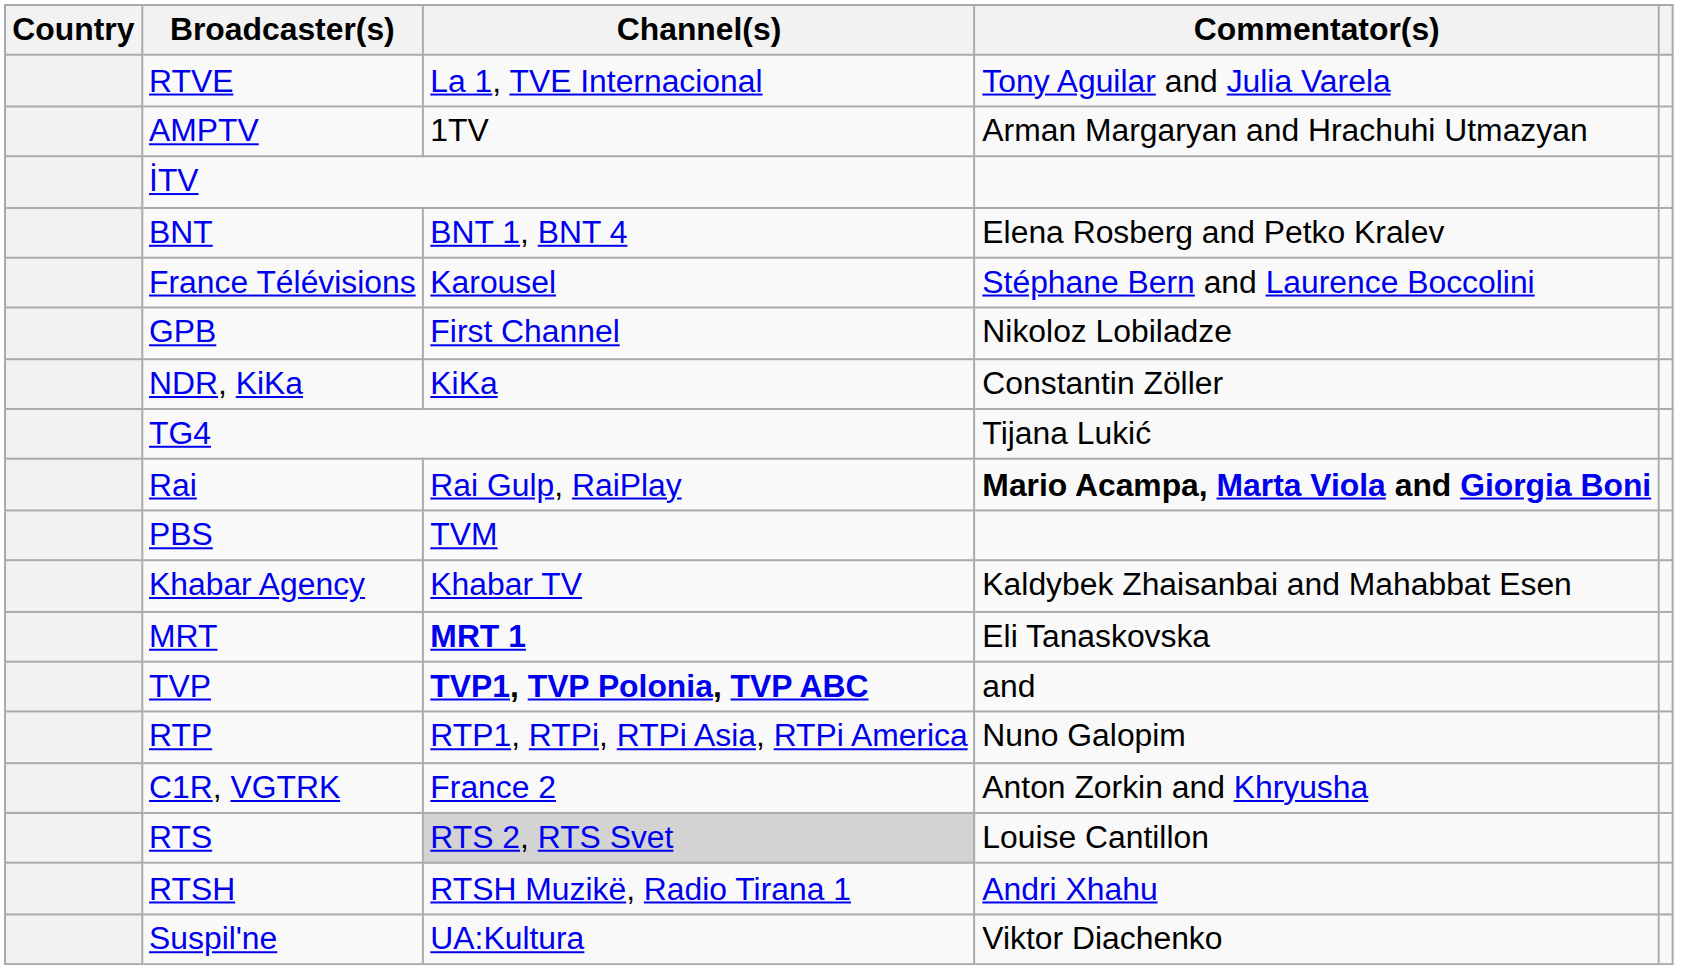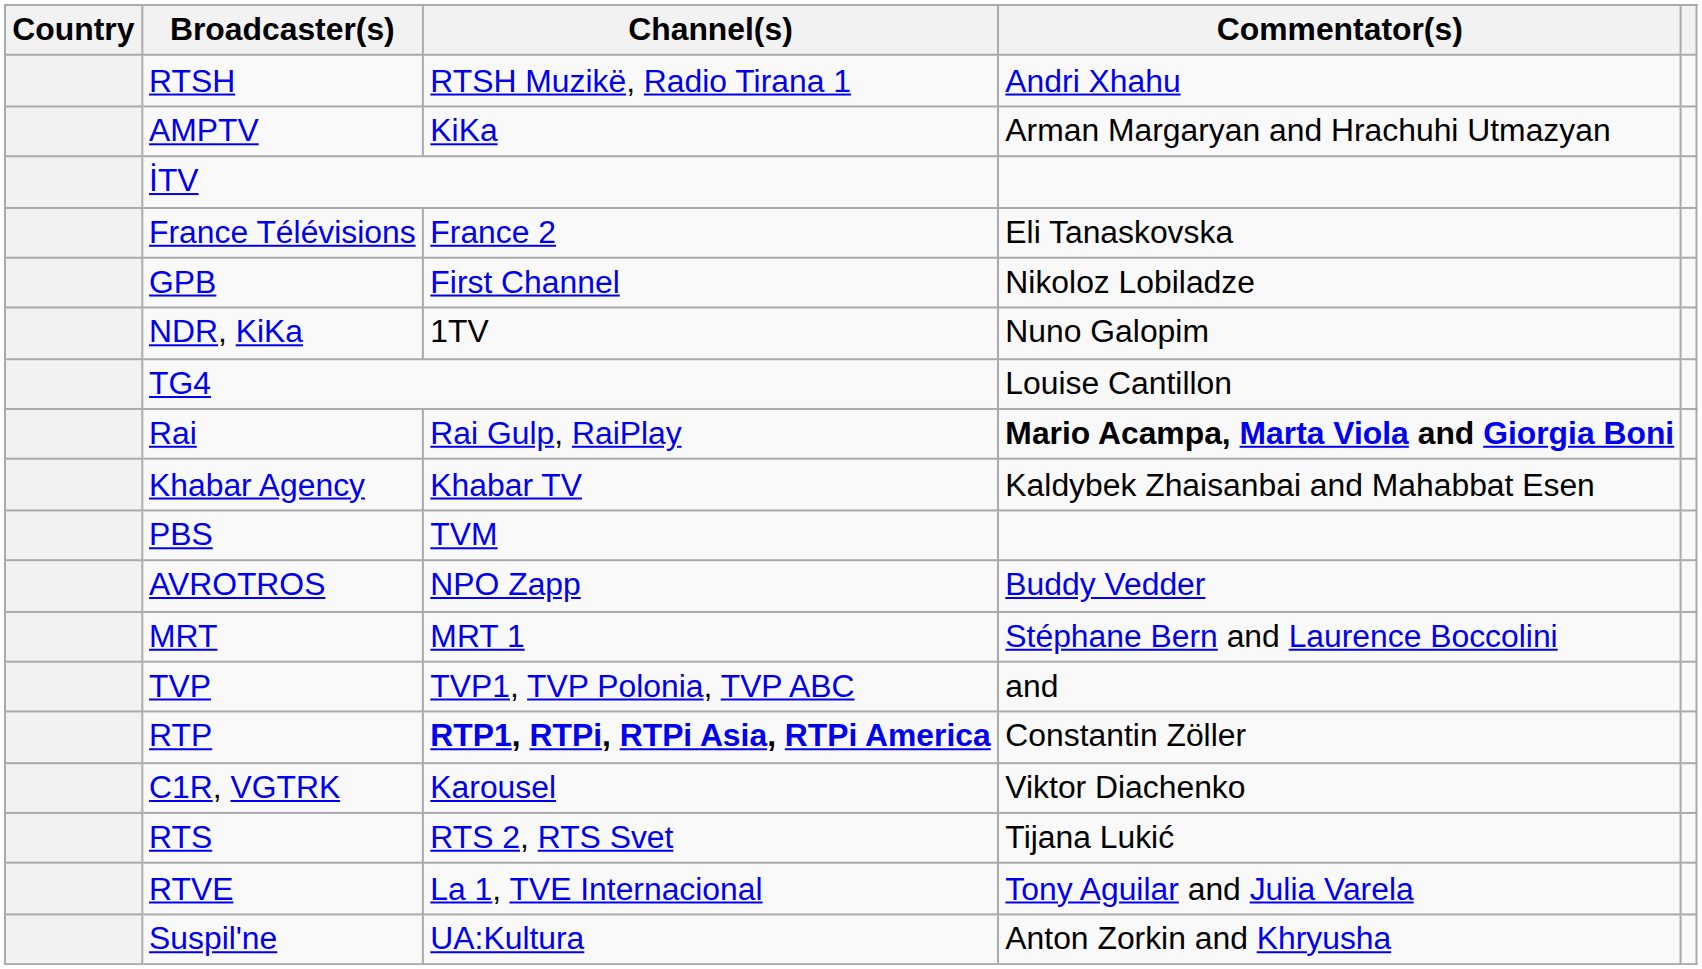rows swapped: RTSH <-> RTVE
AMPTV | Channel(s): 1TV -> KiKa
- row: BNT | BNT 1, BNT 4 | Elena Rosberg and Petko Kralev
France Télévisions | Channel(s): Karousel -> France 2
France Télévisions | Commentator(s): Stéphane Bern and Laurence Boccolini -> Eli Tanaskovska
NDR, KiKa | Channel(s): KiKa -> 1TV
NDR, KiKa | Commentator(s): Constantin Zöller -> Nuno Galopim
TG4 | Commentator(s): Tijana Lukić -> Louise Cantillon
rows swapped: Khabar Agency <-> PBS
+ row: AVROTROS | NPO Zapp | Buddy Vedder
MRT | Channel(s): bold -> normal
MRT | Commentator(s): Eli Tanaskovska -> Stéphane Bern and Laurence Boccolini
TVP | Channel(s): bold -> normal
RTP | Channel(s): normal -> bold
RTP | Commentator(s): Nuno Galopim -> Constantin Zöller
C1R, VGTRK | Channel(s): France 2 -> Karousel
C1R, VGTRK | Commentator(s): Anton Zorkin and Khryusha -> Viktor Diachenko
RTS | Channel(s): lightgrey background -> no background
RTS | Commentator(s): Louise Cantillon -> Tijana Lukić
Suspil'ne | Commentator(s): Viktor Diachenko -> Anton Zorkin and Khryusha
